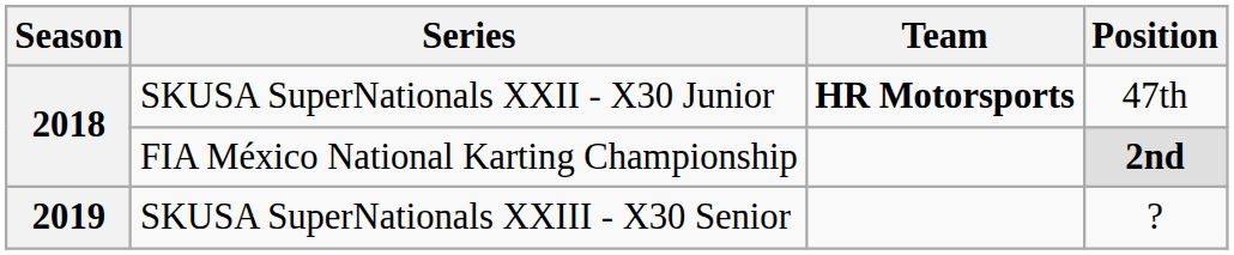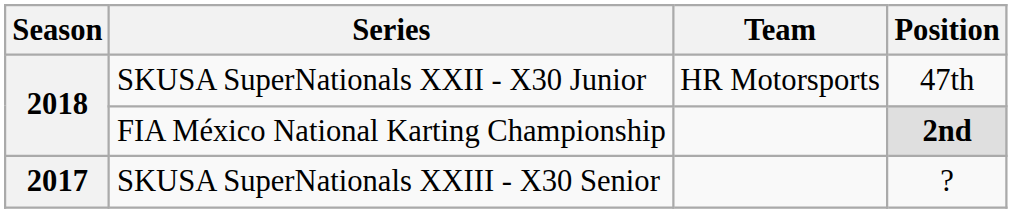SKUSA SuperNationals XXII - X30 Junior | Team: bold -> normal
SKUSA SuperNationals XXIII - X30 Senior | Season: 2019 -> 2017
